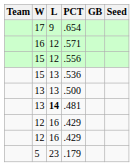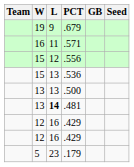+ row: 19 | 9 | .679
- row: 17 | 9 | .654
.571 | L: 12 -> 11
